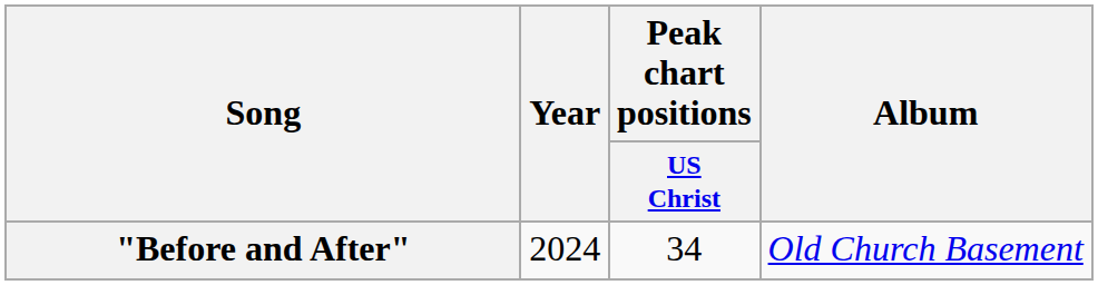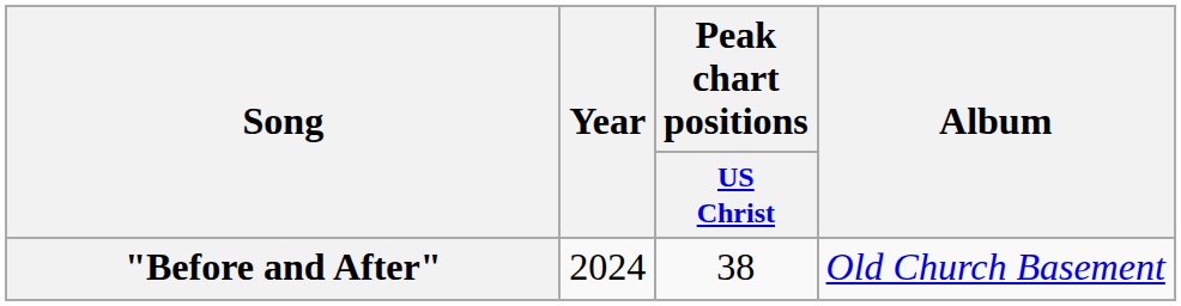"Before and After" | Peak chart positions / US Christ: 34 -> 38
